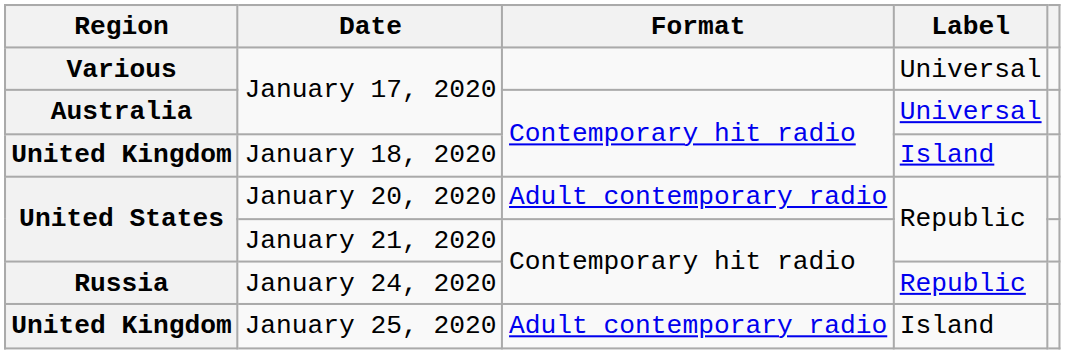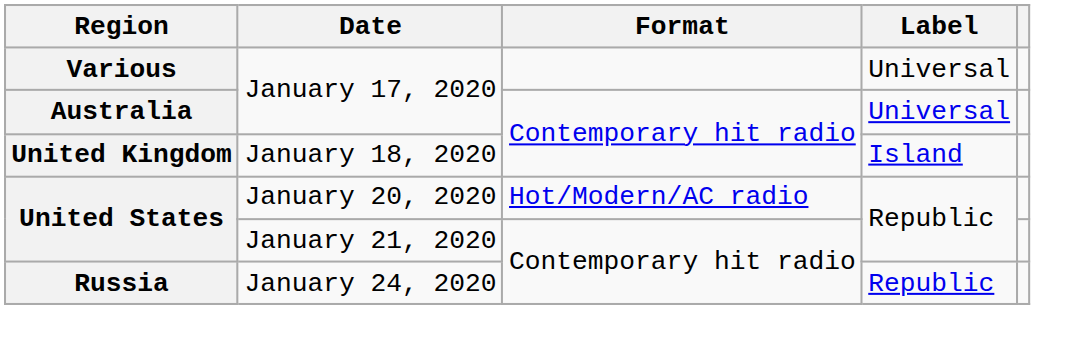January 20, 2020 | Format: Adult contemporary radio -> Hot/Modern/AC radio
- row: United Kingdom | January 25, 2020 | Adult contemporary radio | Island
